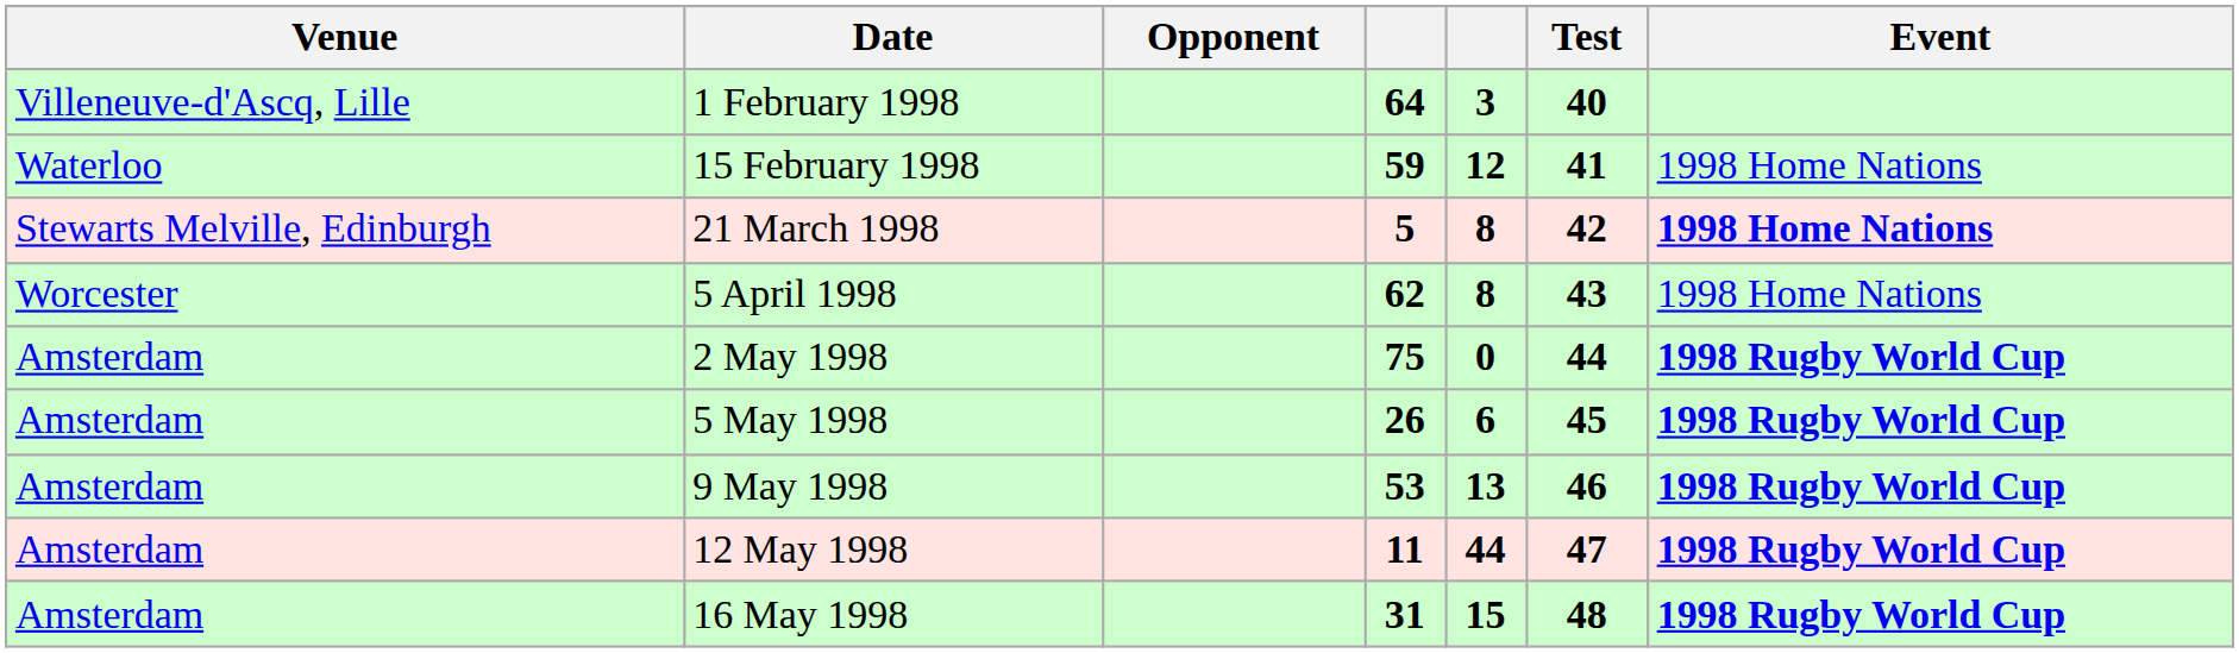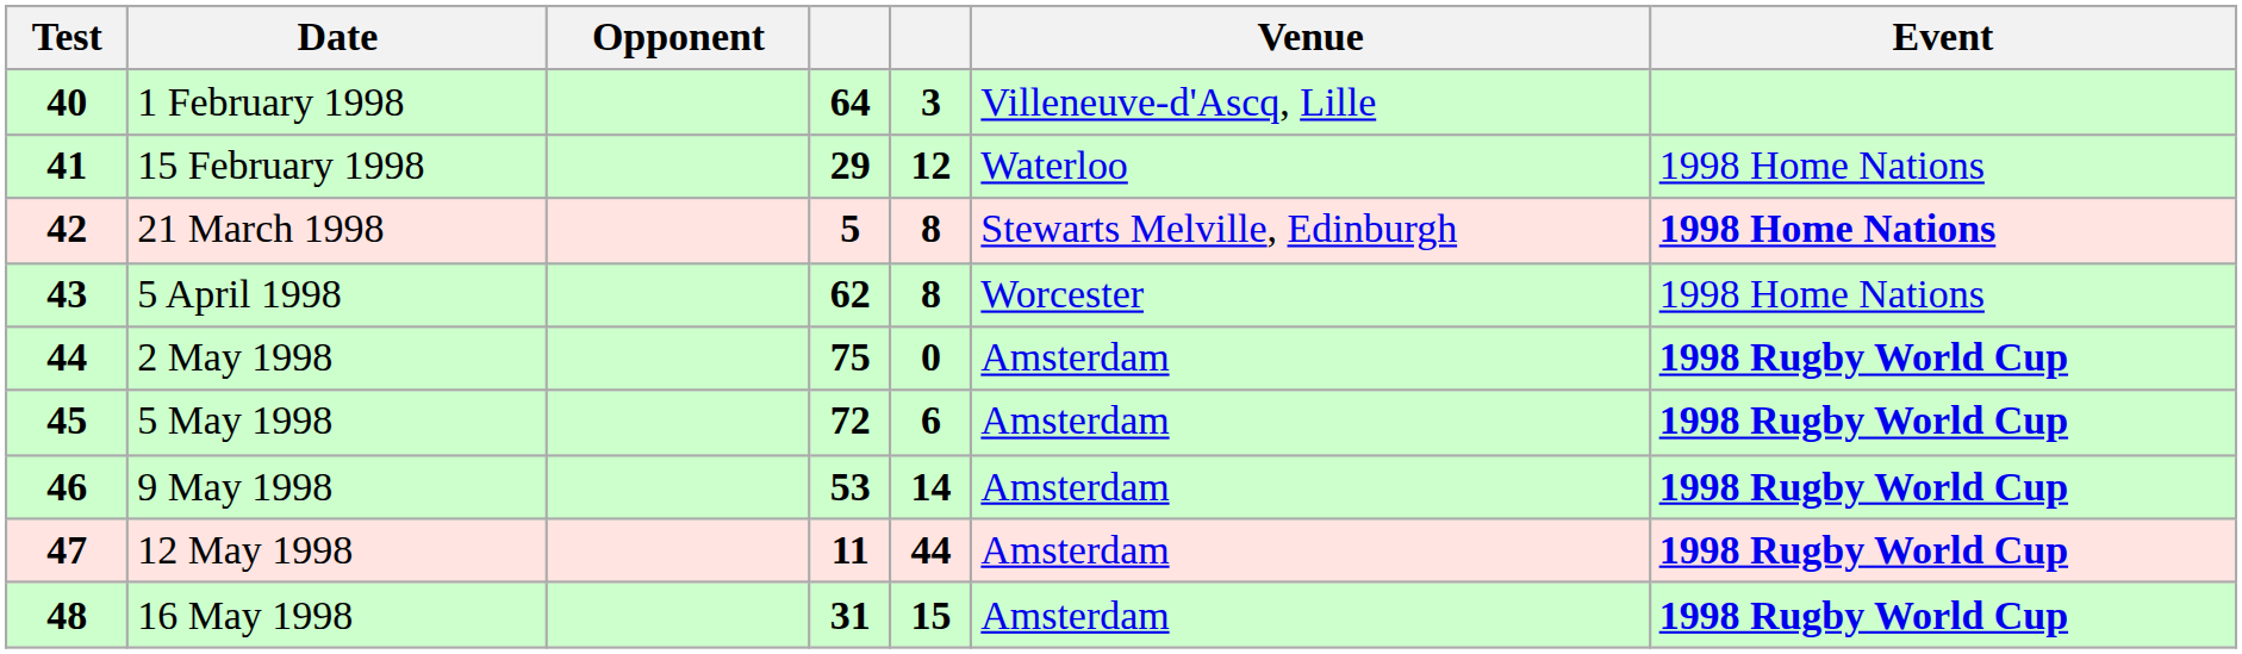columns swapped: Test <-> Venue
15 February 1998 | column 4: 59 -> 29
5 May 1998 | column 4: 26 -> 72
9 May 1998 | column 5: 13 -> 14
